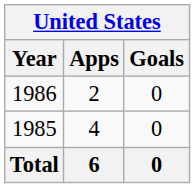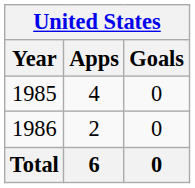rows swapped: 1985 <-> 1986
